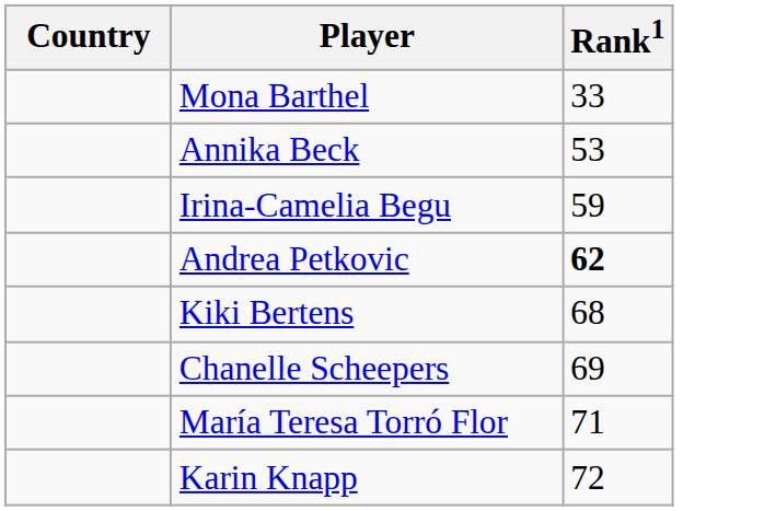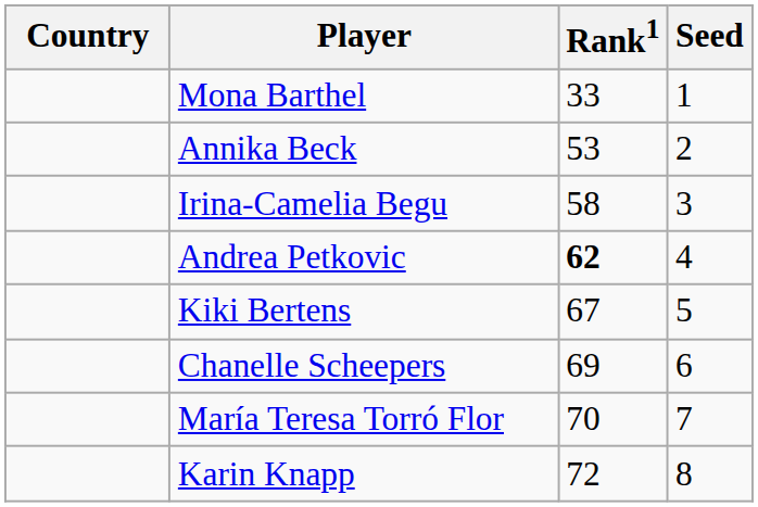+ column: Seed | 1 | 2 | 3 | 4 | 5 | 6 | 7 | 8
Irina-Camelia Begu | Rank1: 59 -> 58
Kiki Bertens | Rank1: 68 -> 67
María Teresa Torró Flor | Rank1: 71 -> 70
